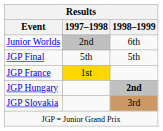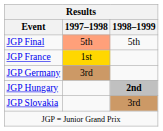- row: Junior Worlds | 2nd | 6th
JGP Final | 1997–1998: no background -> lightsalmon background
+ row: JGP Germany | 3rd
